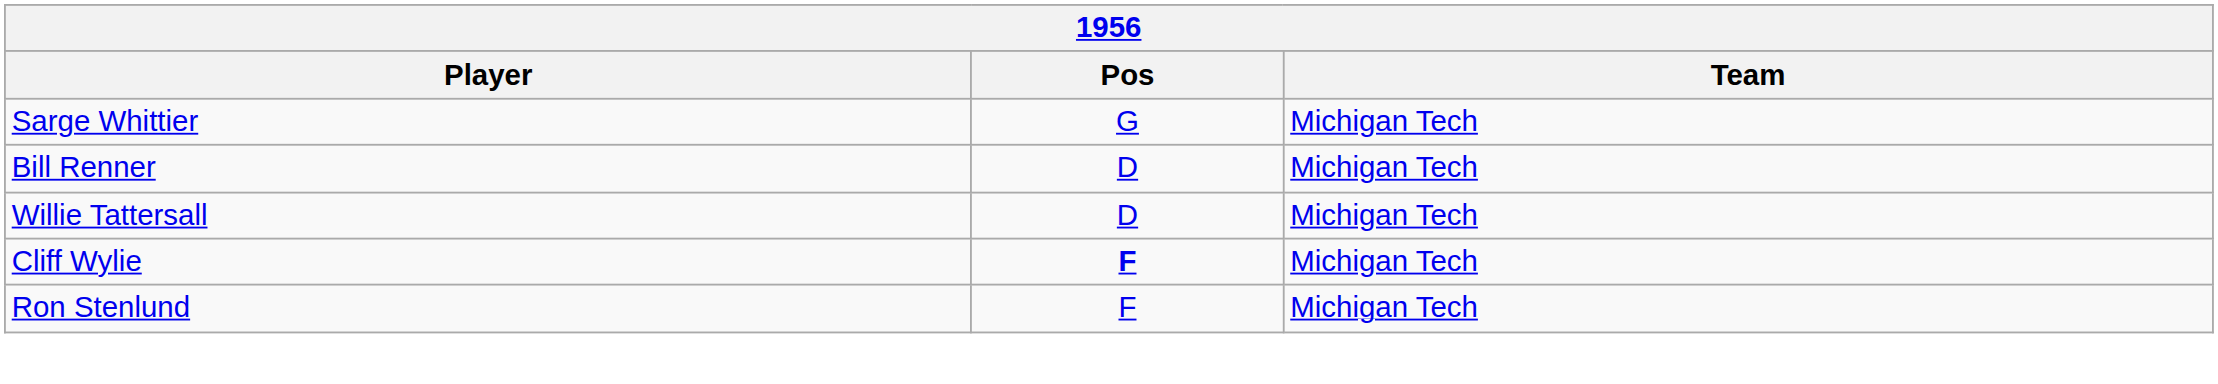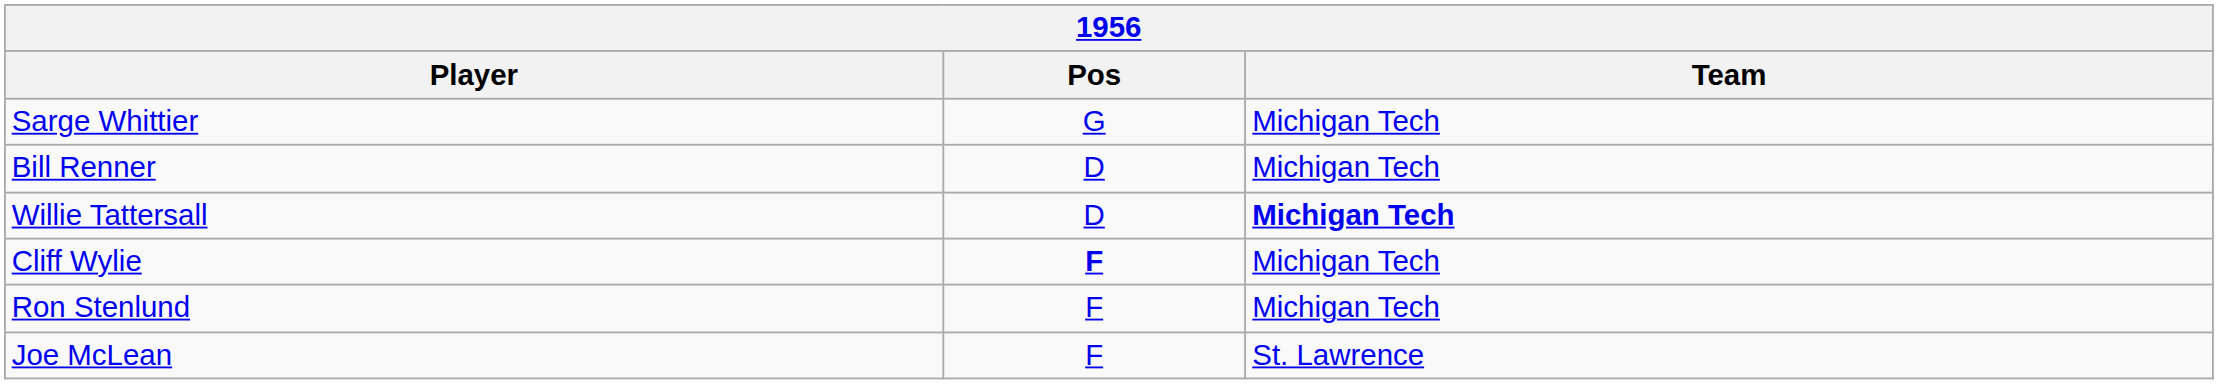Willie Tattersall | Team: normal -> bold
+ row: Joe McLean | F | St. Lawrence
